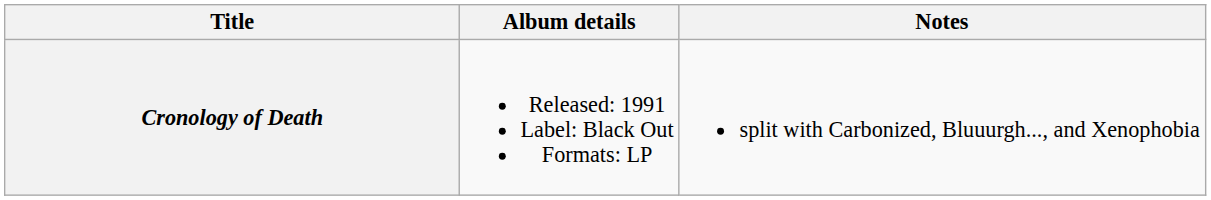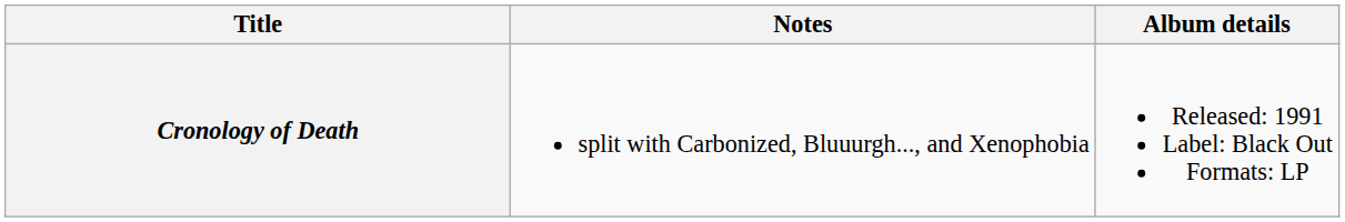columns swapped: Album details <-> Notes
